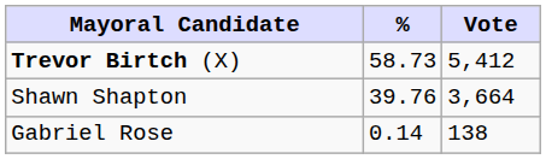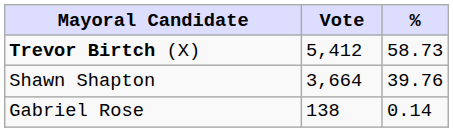columns swapped: Vote <-> %
